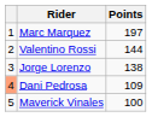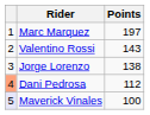Valentino Rossi | Points: 144 -> 143
Dani Pedrosa | Points: 109 -> 112
Maverick Vinales | column 1: no background -> lavender background
